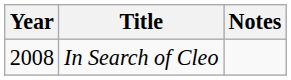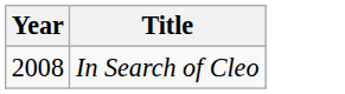- column: Notes
